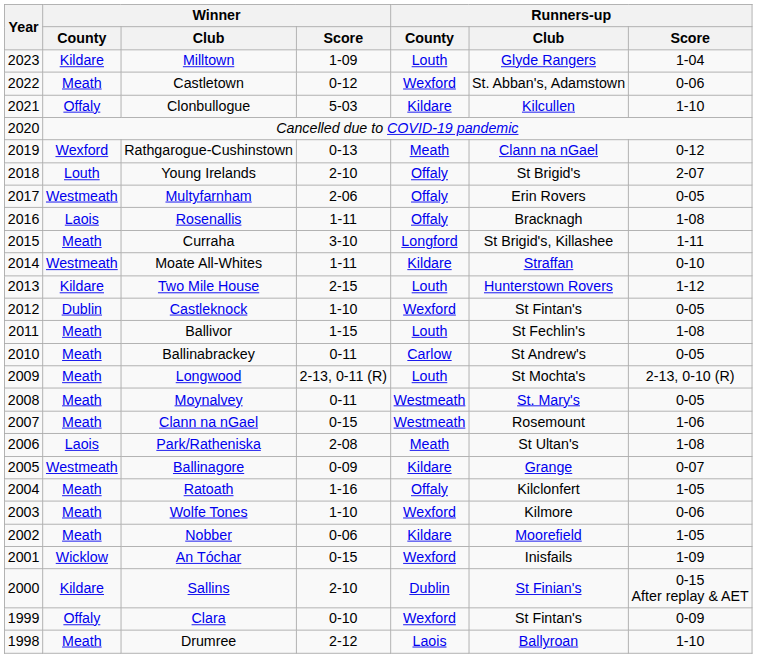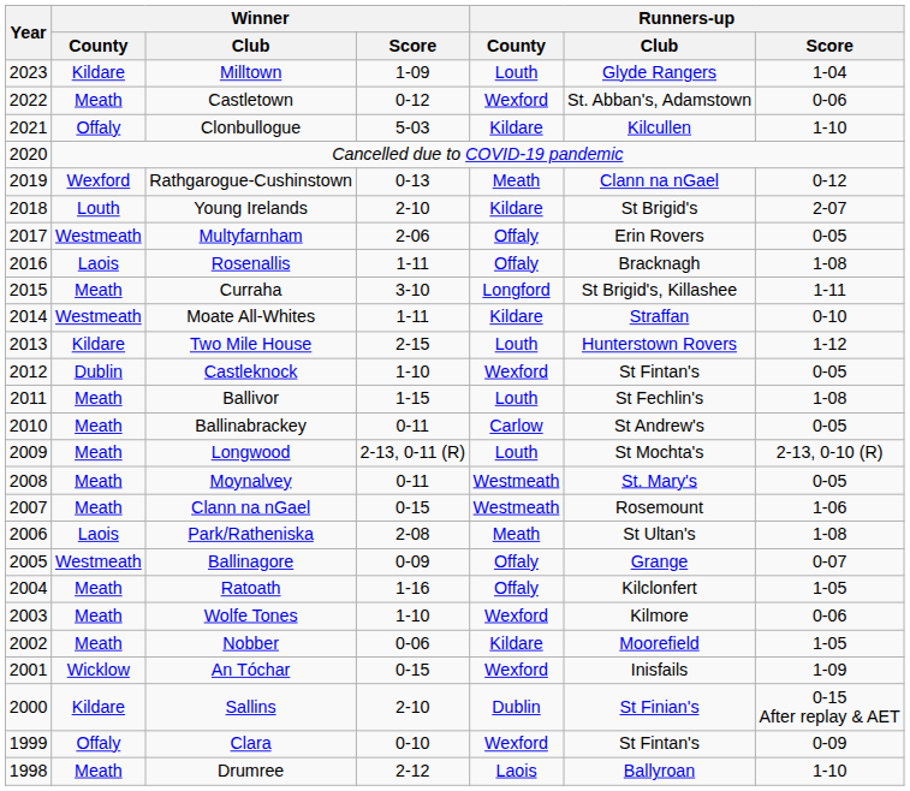Young Irelands | Runners-up / County: Offaly -> Kildare
Ballinagore | Runners-up / County: Kildare -> Offaly
